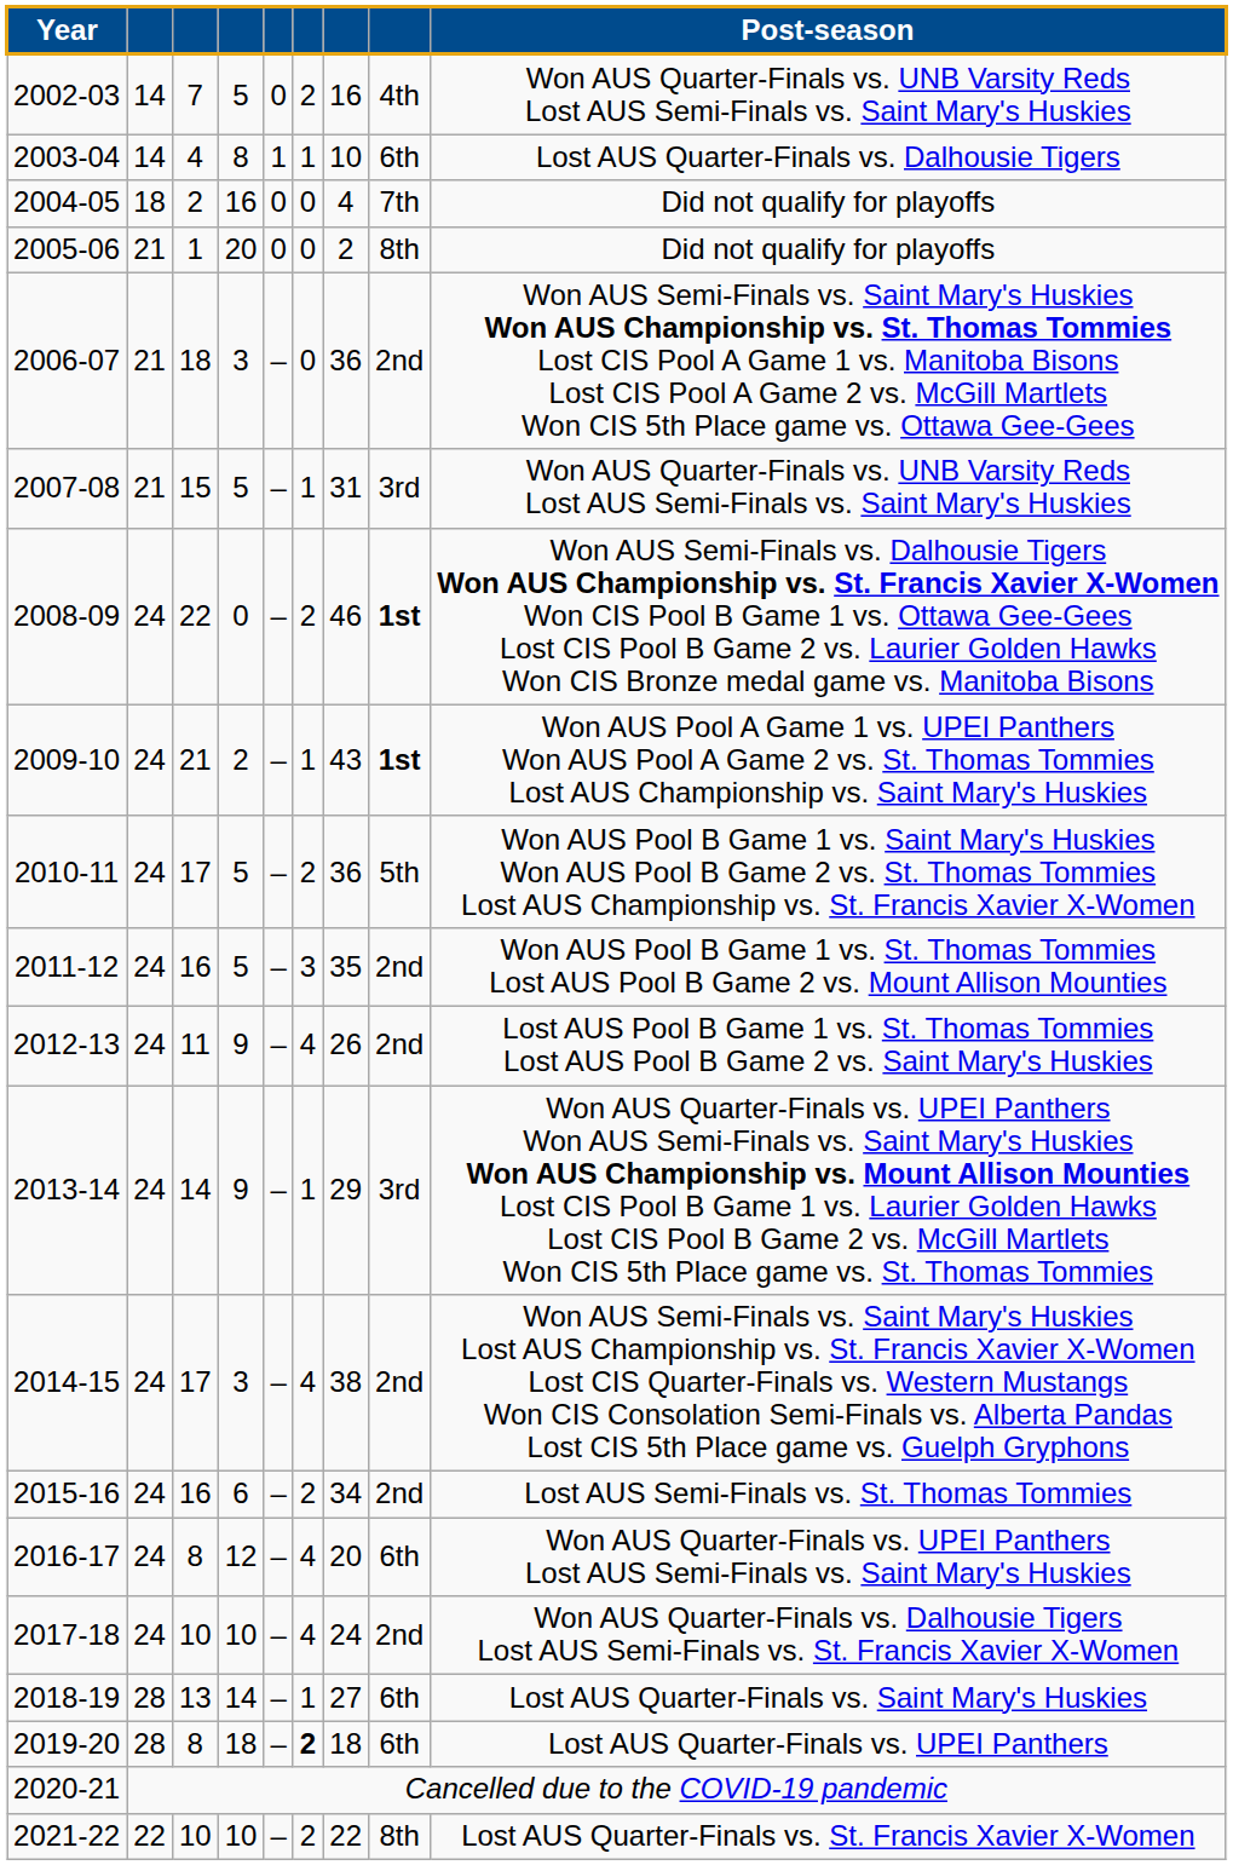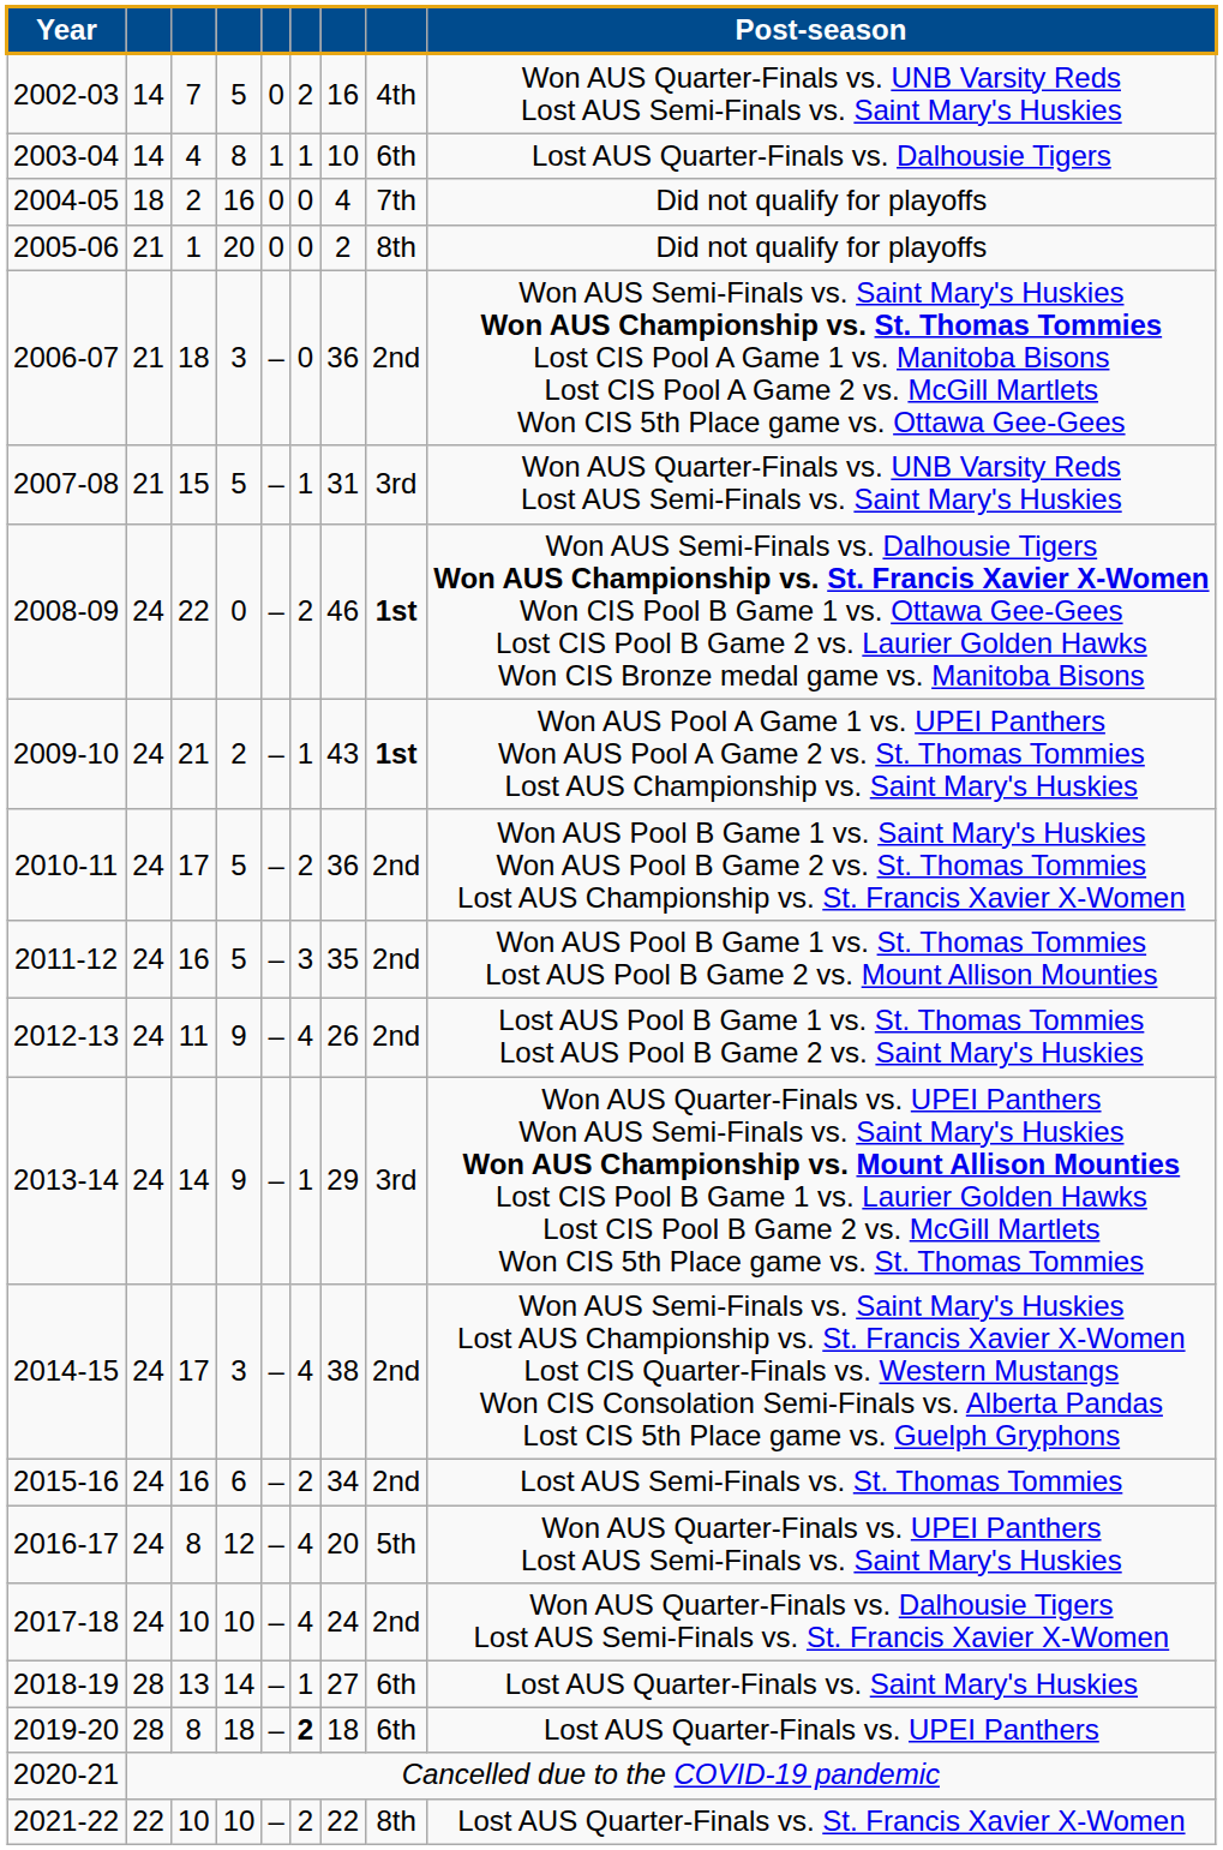2010-11 | column 8: 5th -> 2nd
2016-17 | column 8: 6th -> 5th
